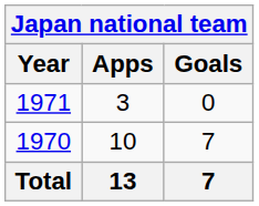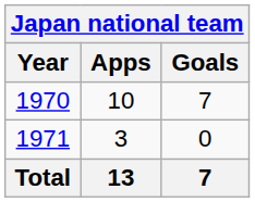rows swapped: 1970 <-> 1971
